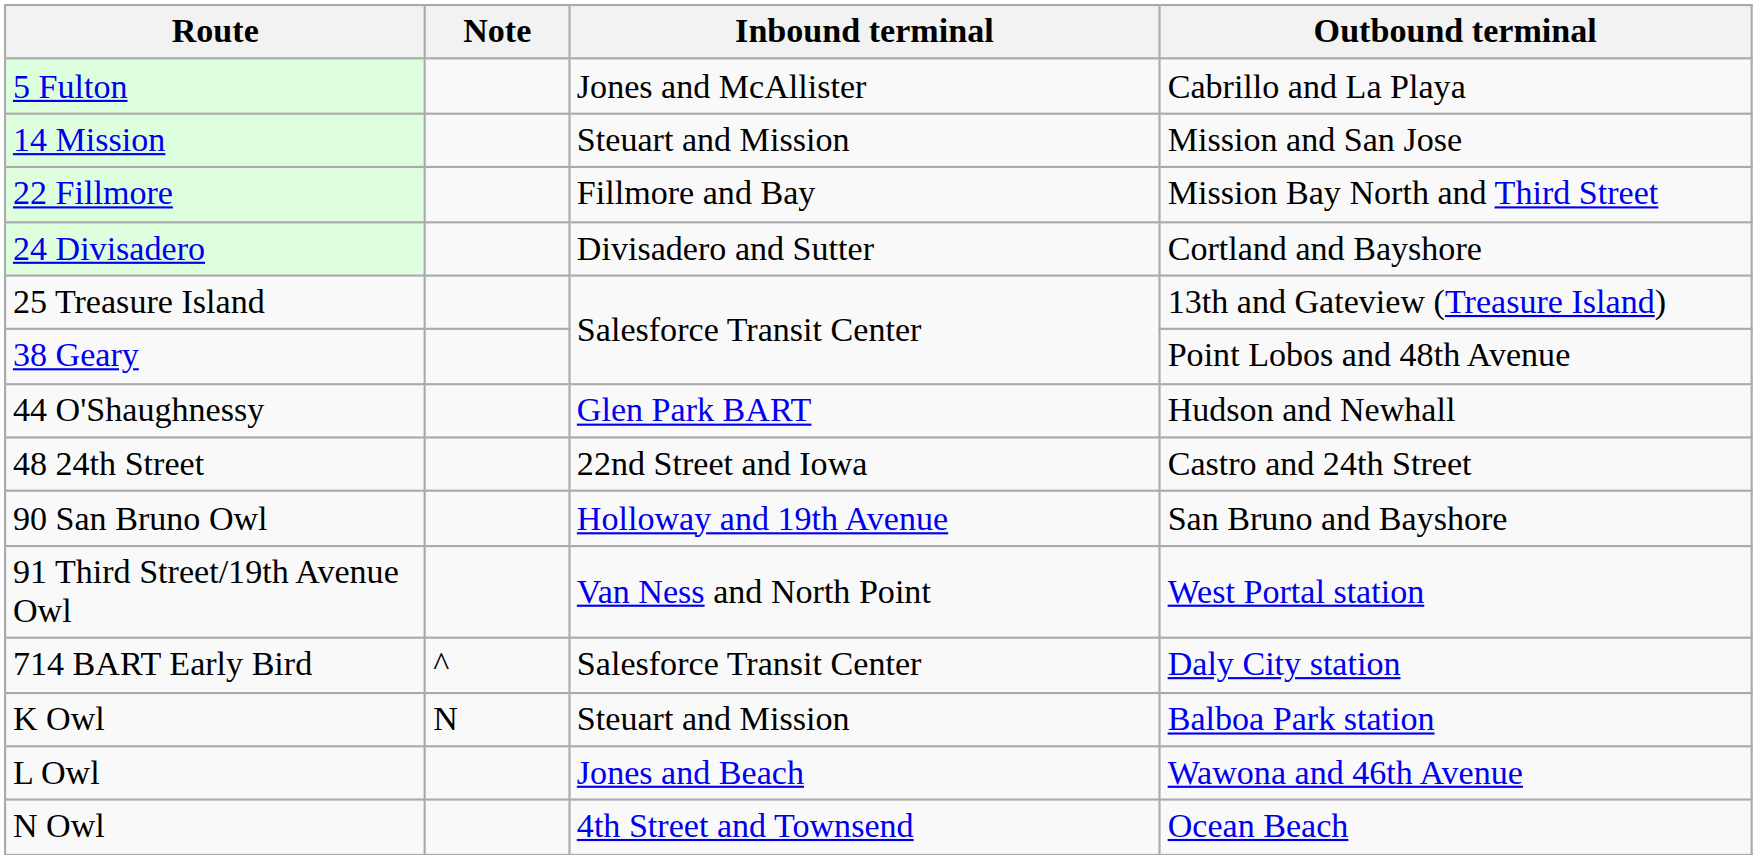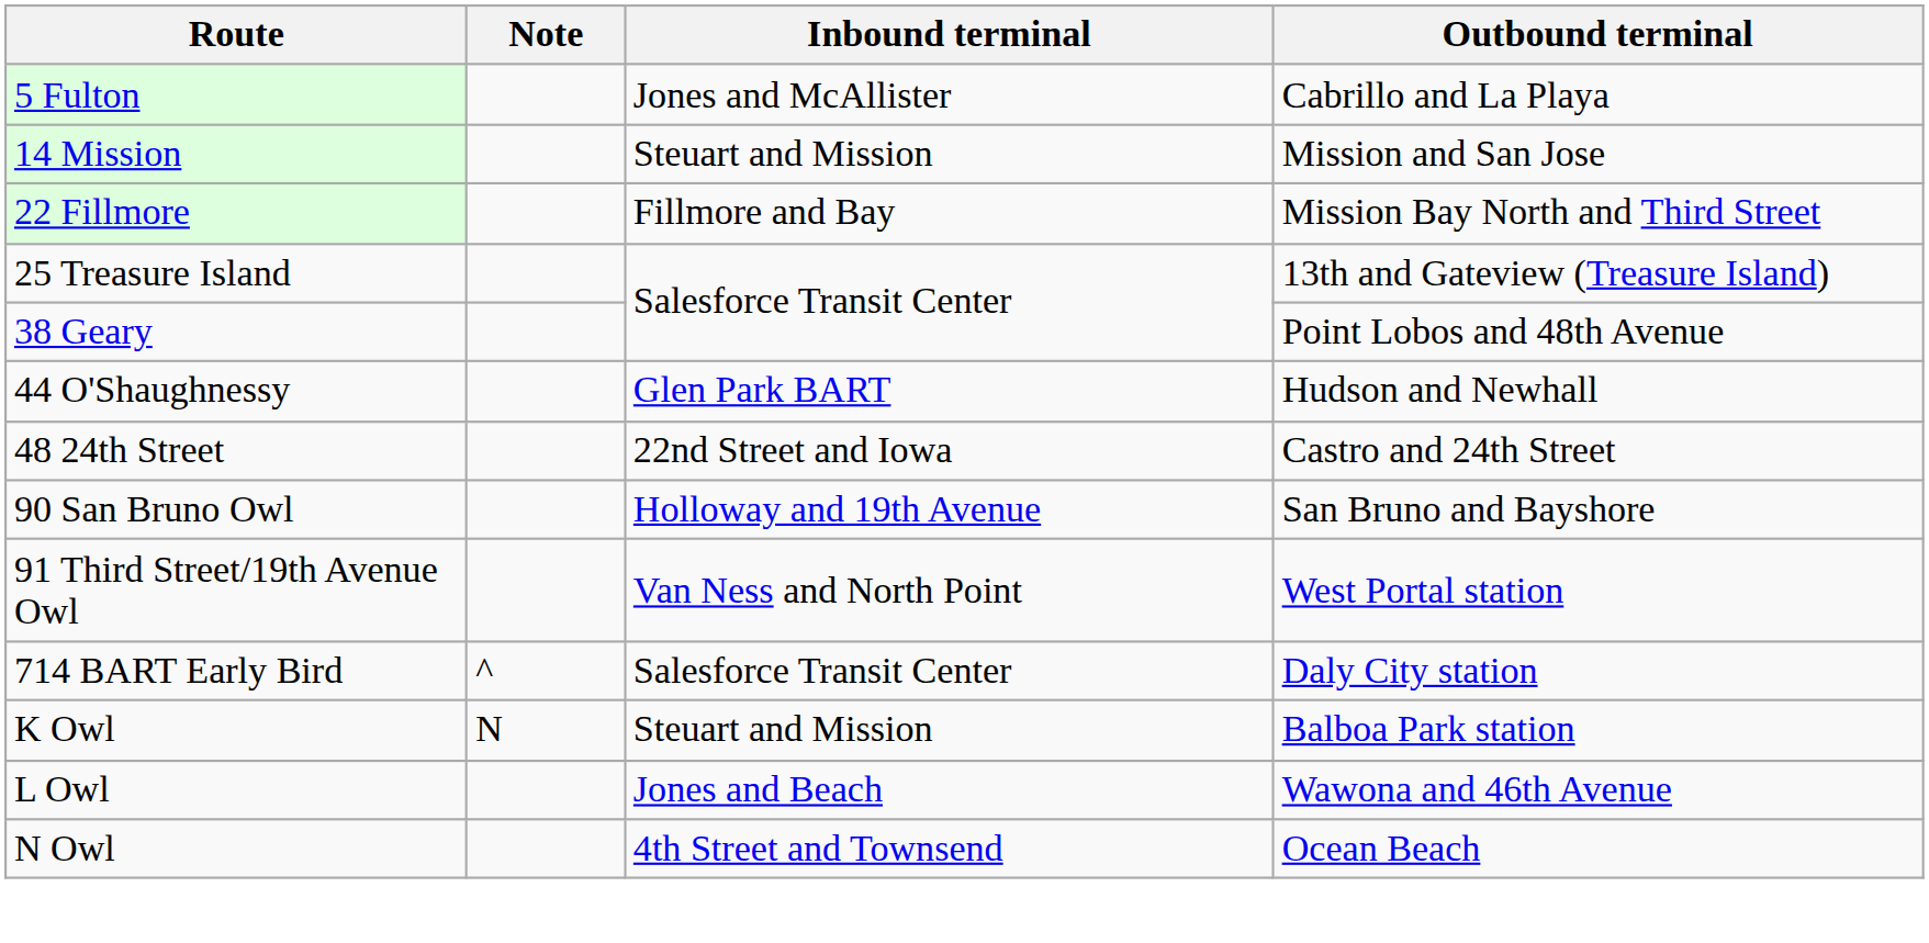- row: 24 Divisadero | Divisadero and Sutter | Cortland and Bayshore
